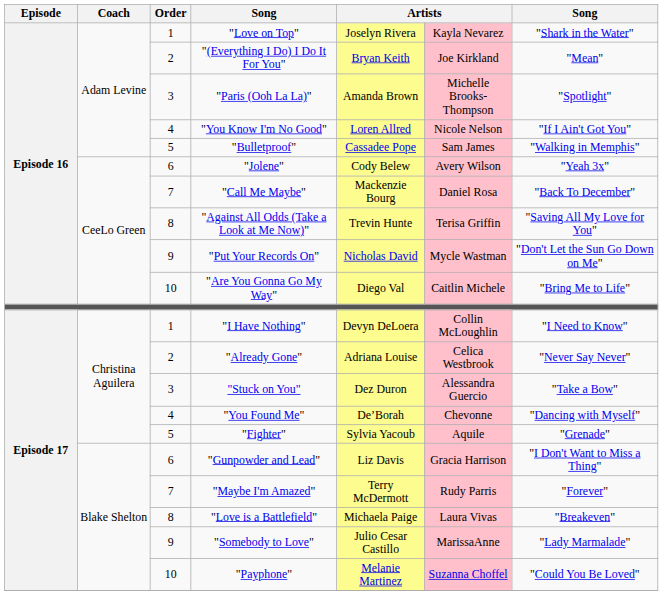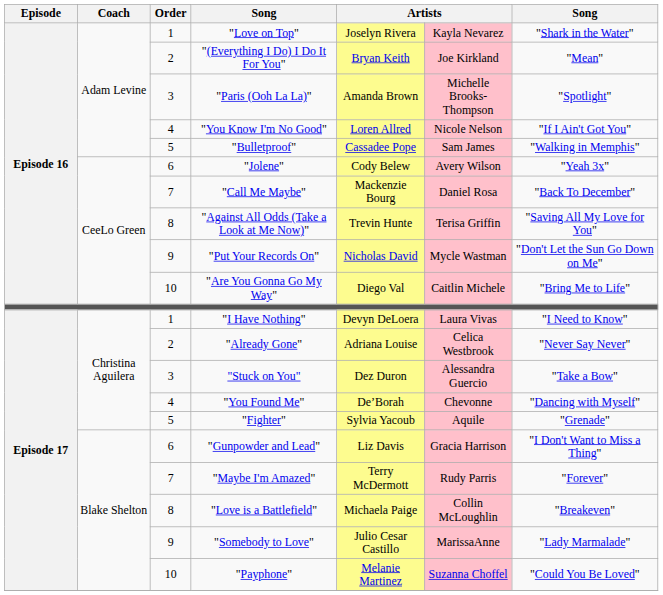"I Have Nothing" | column 6: Collin McLoughlin -> Laura Vivas
"Love is a Battlefield" | column 6: Laura Vivas -> Collin McLoughlin
